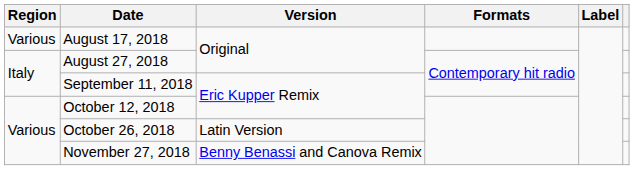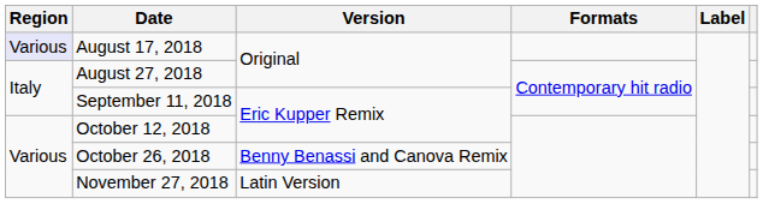August 17, 2018 | Region: no background -> lavender background
October 26, 2018 | Version: Latin Version -> Benny Benassi and Canova Remix
November 27, 2018 | Version: Benny Benassi and Canova Remix -> Latin Version
